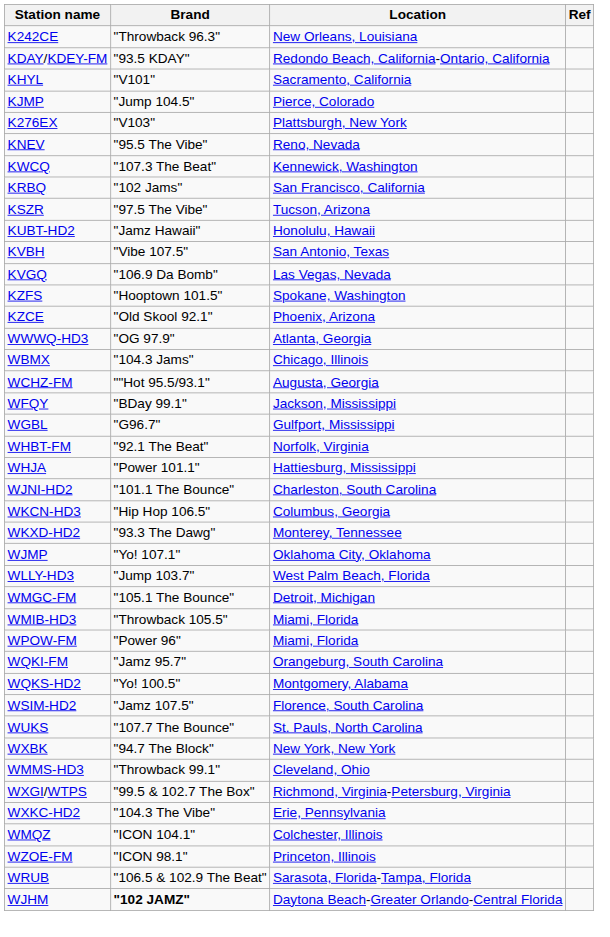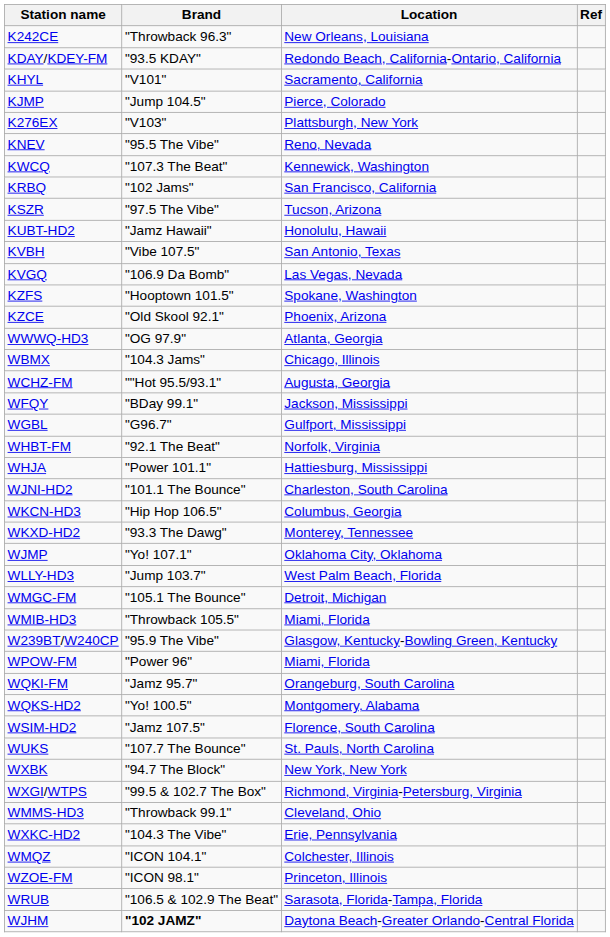+ row: W239BT/W240CP | "95.9 The Vibe" | Glasgow, Kentucky-Bowling Green, Kentucky
rows swapped: WXGI/WTPS <-> WMMS-HD3
